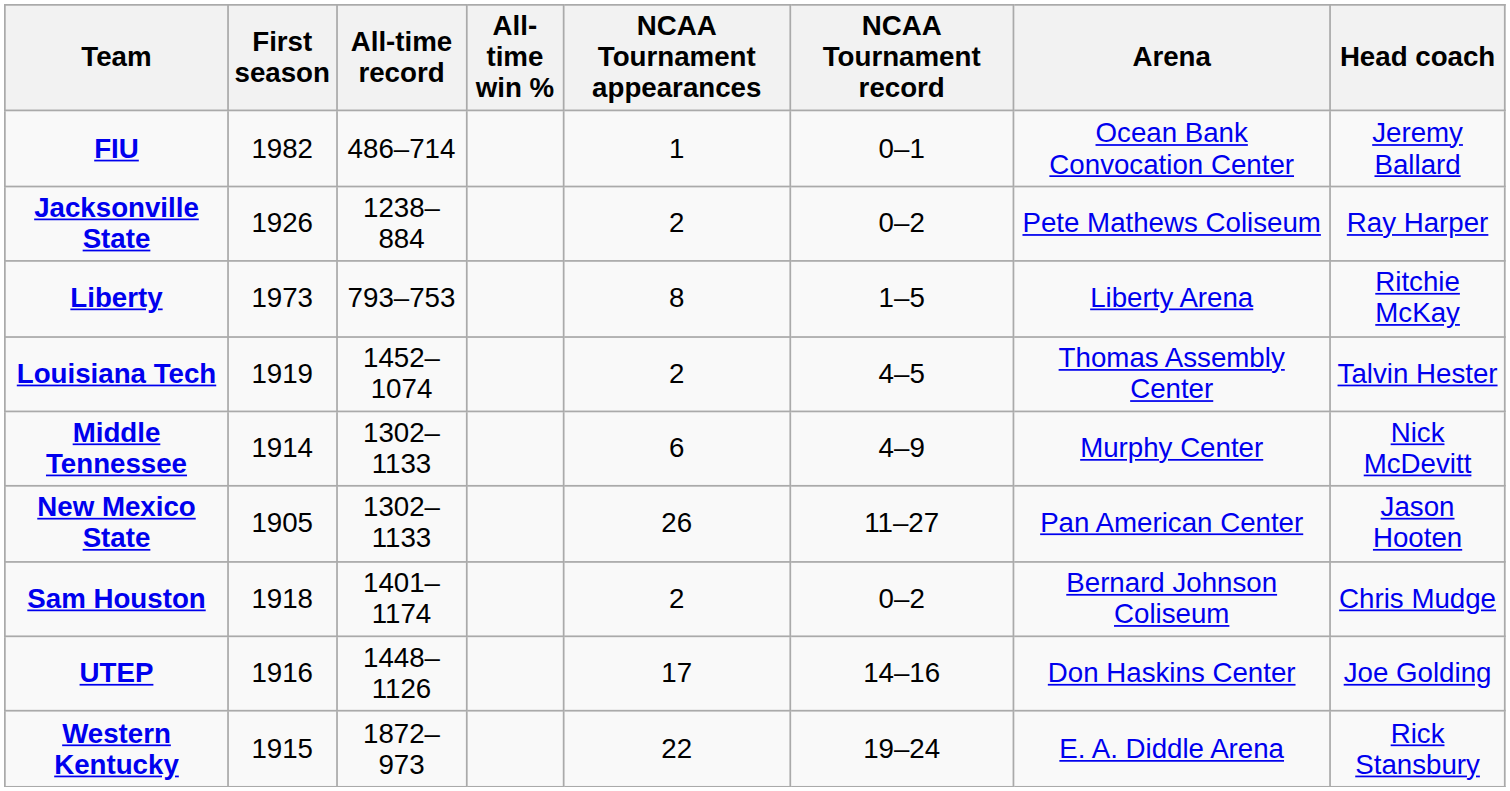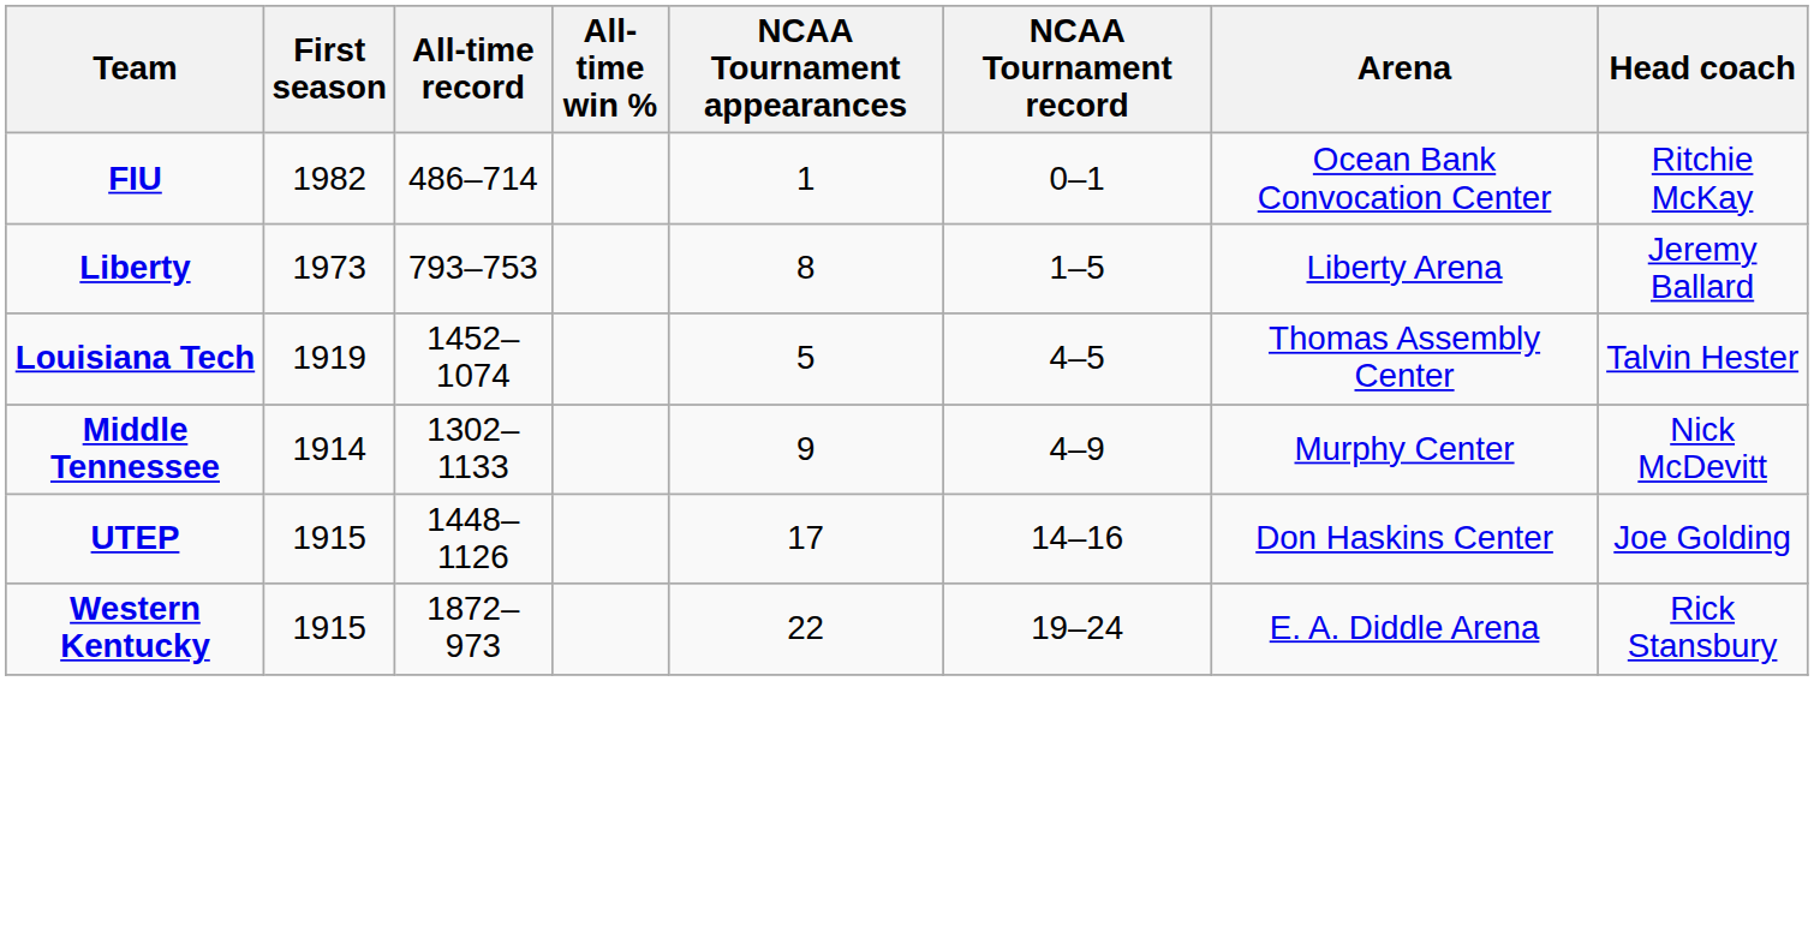FIU | Head coach: Jeremy Ballard -> Ritchie McKay
- row: Jacksonville State | 1926 | 1238–884 | 2 | 0–2 | Pete Mathews Coliseum | Ray Harper
Liberty | Head coach: Ritchie McKay -> Jeremy Ballard
Louisiana Tech | NCAA Tournament appearances: 2 -> 5
Middle Tennessee | NCAA Tournament appearances: 6 -> 9
- row: New Mexico State | 1905 | 1302–1133 | 26 | 11–27 | Pan American Center | Jason Hooten
- row: Sam Houston | 1918 | 1401–1174 | 2 | 0–2 | Bernard Johnson Coliseum | Chris Mudge
UTEP | First season: 1916 -> 1915
